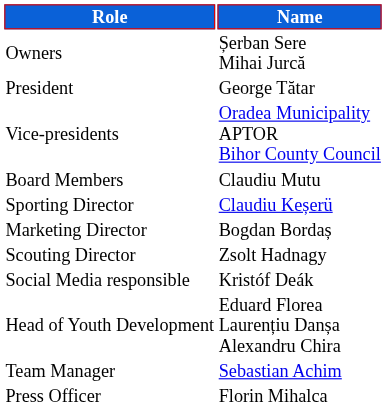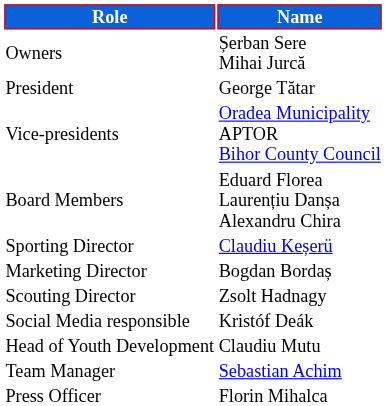Board Members | Name: Claudiu Mutu -> Eduard Florea Laurențiu Danșa Alexandru Chira
Head of Youth Development | Name: Eduard Florea Laurențiu Danșa Alexandru Chira -> Claudiu Mutu
